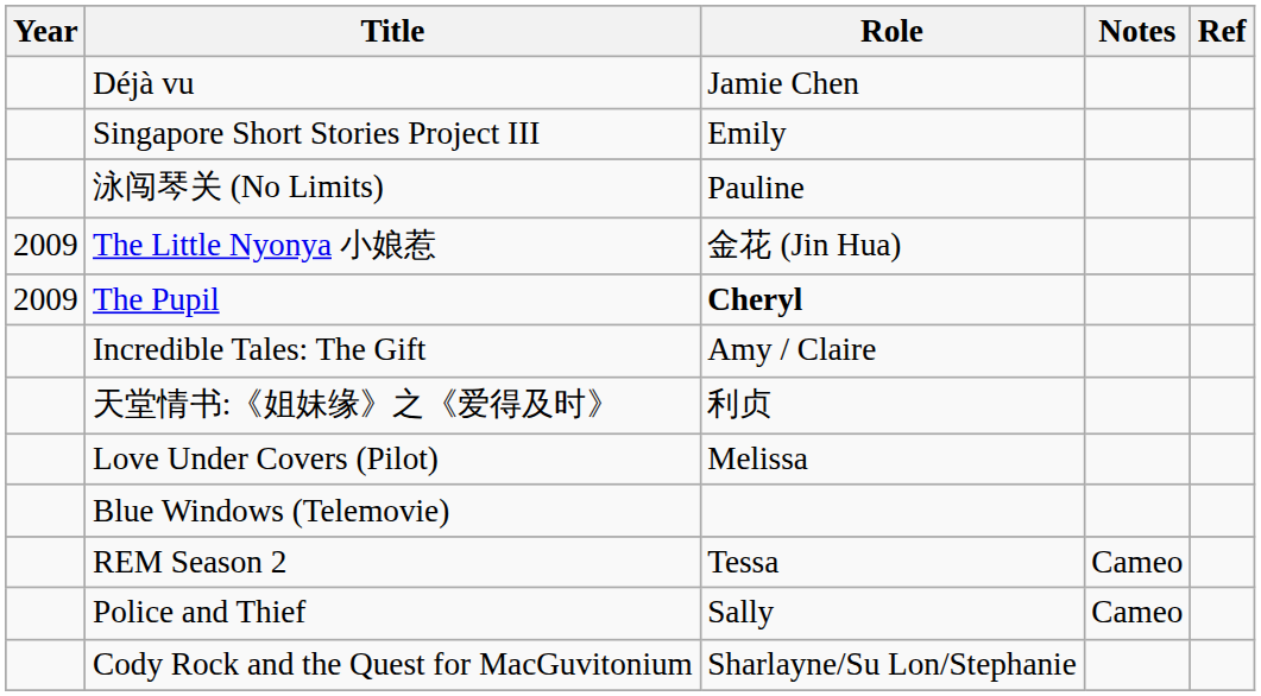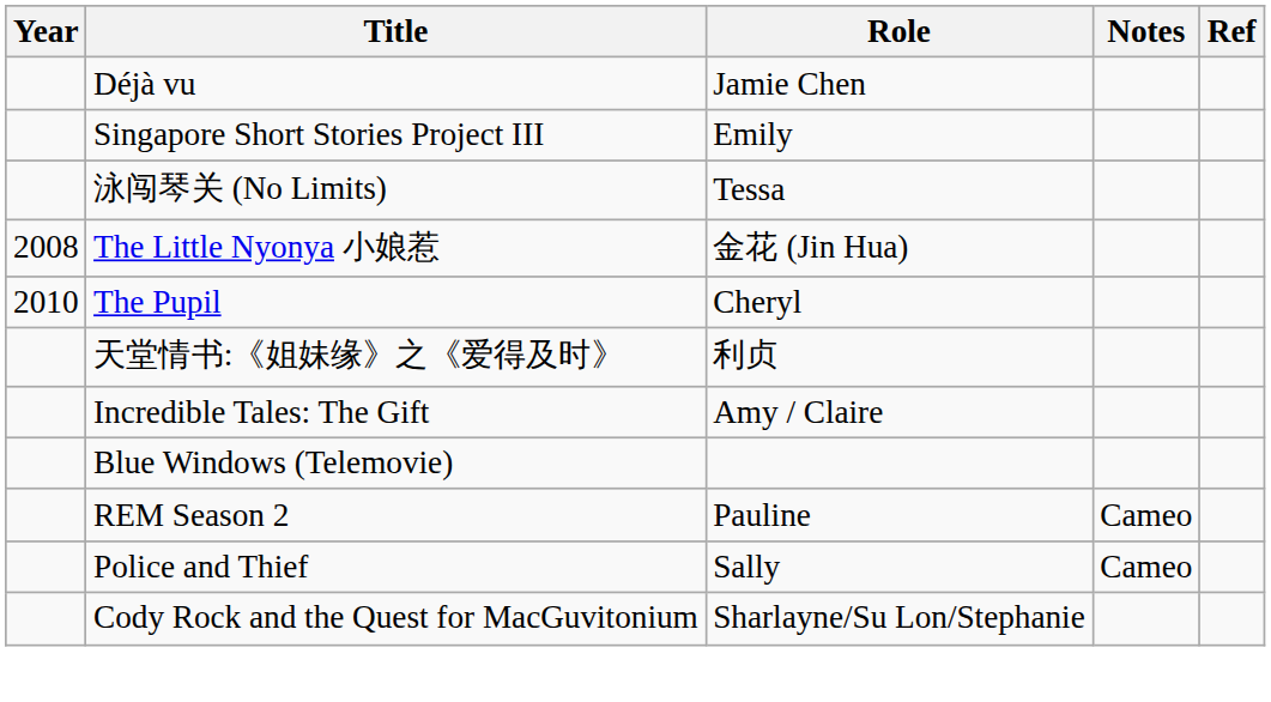泳闯琴关 (No Limits) | Role: Pauline -> Tessa
The Little Nyonya 小娘惹 | Year: 2009 -> 2008
The Pupil | Year: 2009 -> 2010
The Pupil | Role: bold -> normal
rows swapped: 天堂情书:《姐妹缘》之《爱得及时》 <-> Incredible Tales: The Gift
- row: Love Under Covers (Pilot) | Melissa
REM Season 2 | Role: Tessa -> Pauline
